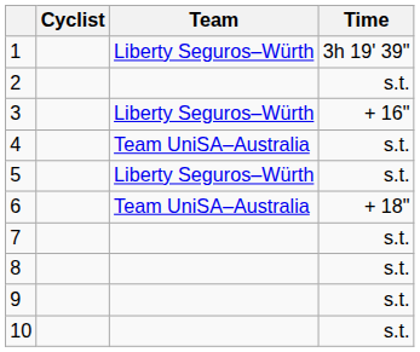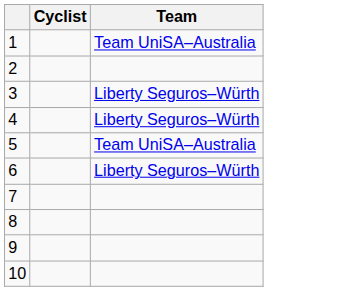- column: Time | 3h 19' 39" | s.t. | + 16" | s.t. | s.t. | + 18" | s.t. | s.t. | s.t. | s.t.
1 | Team: Liberty Seguros–Würth -> Team UniSA–Australia
4 | Team: Team UniSA–Australia -> Liberty Seguros–Würth
5 | Team: Liberty Seguros–Würth -> Team UniSA–Australia
6 | Team: Team UniSA–Australia -> Liberty Seguros–Würth
